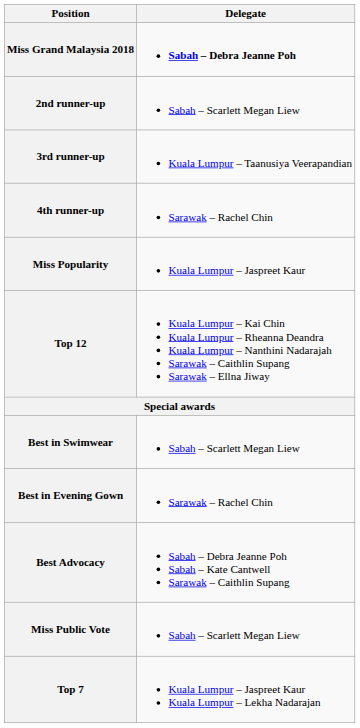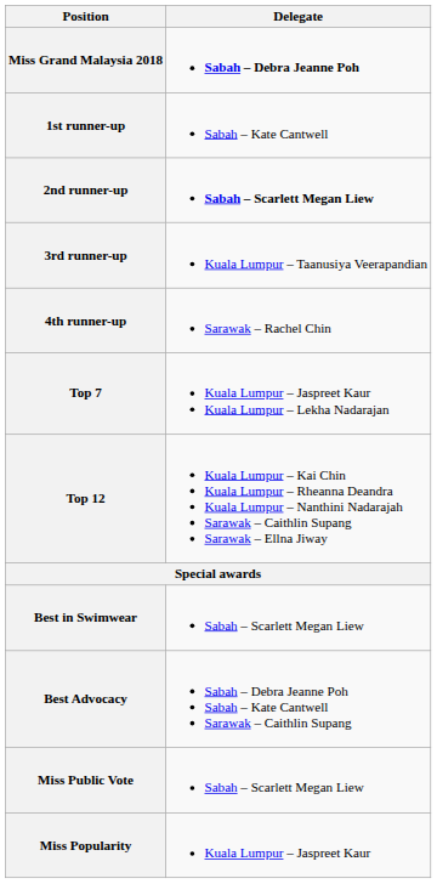+ row: 1st runner-up | Sabah – Kate Cantwell
2nd runner-up | Delegate: normal -> bold
rows swapped: Top 7 <-> Miss Popularity
- row: Best in Evening Gown | Sarawak – Rachel Chin
